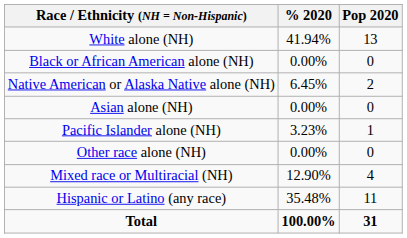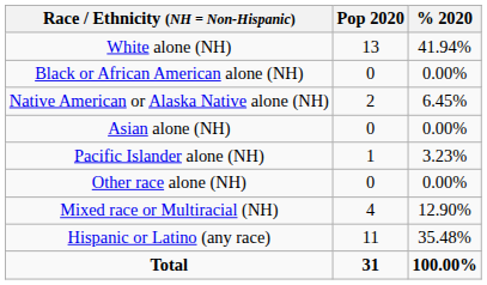columns swapped: Pop 2020 <-> % 2020
